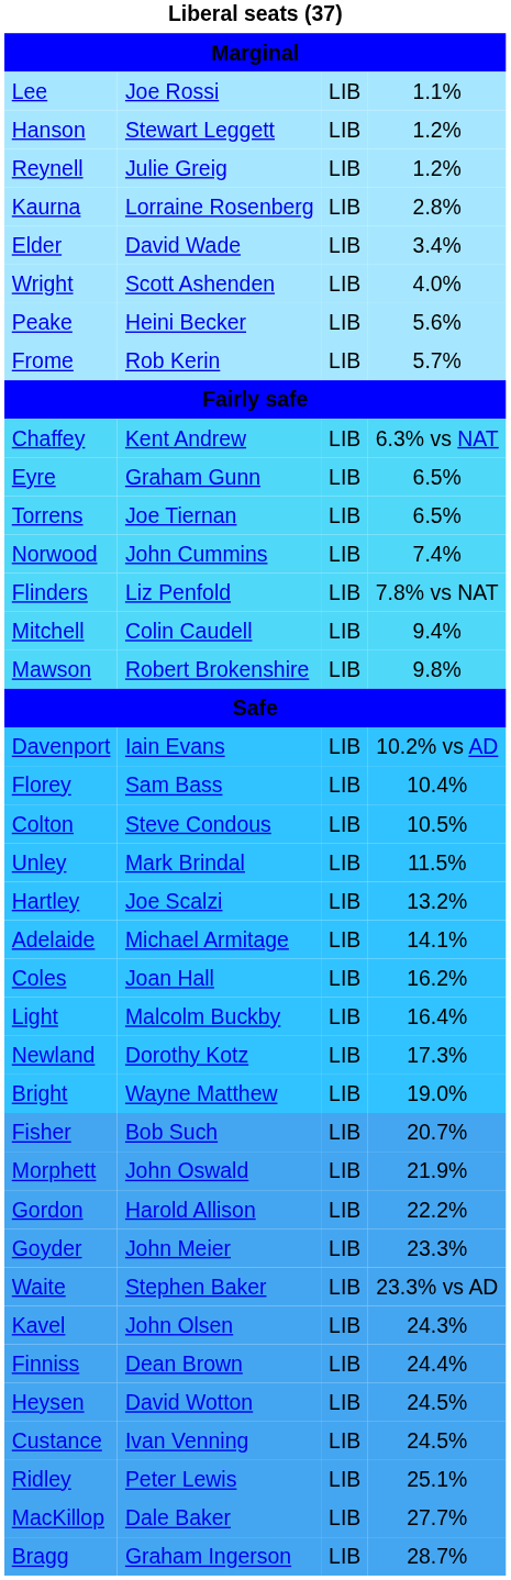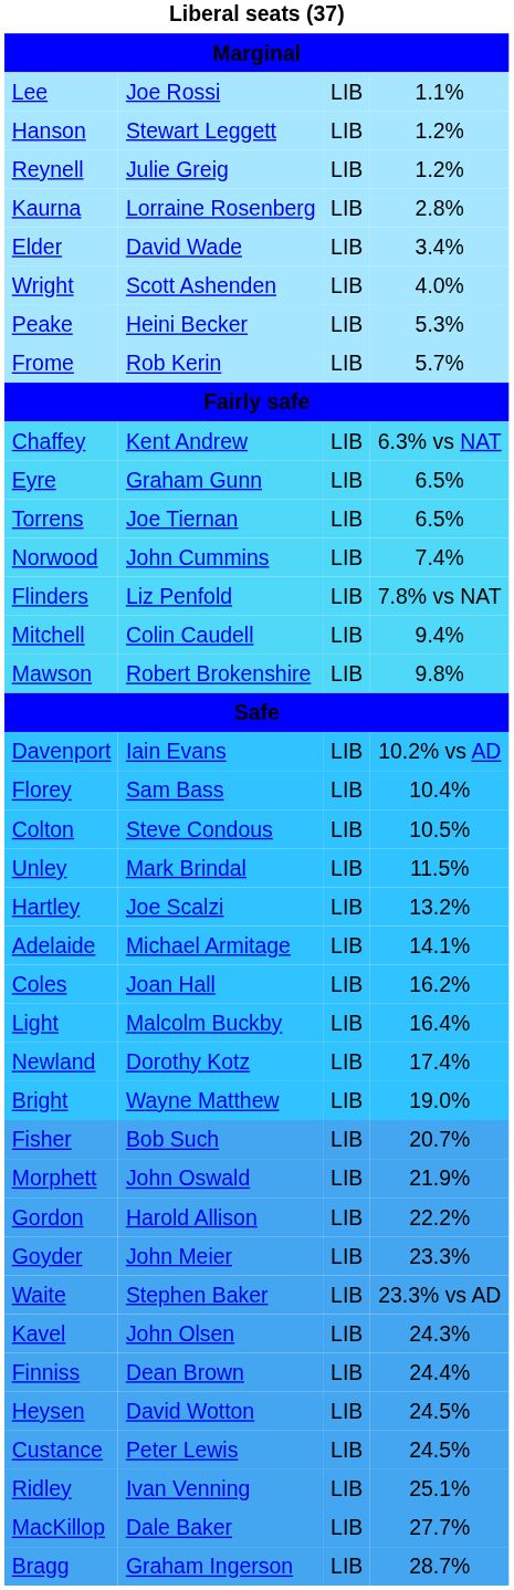Peake | column 4: 5.6% -> 5.3%
Newland | column 4: 17.3% -> 17.4%
Custance | column 2: Ivan Venning -> Peter Lewis
Ridley | column 2: Peter Lewis -> Ivan Venning
